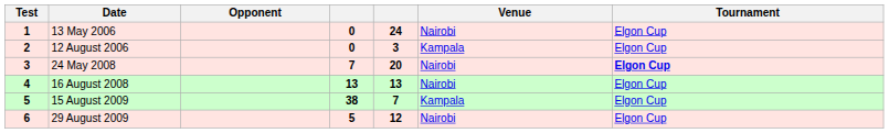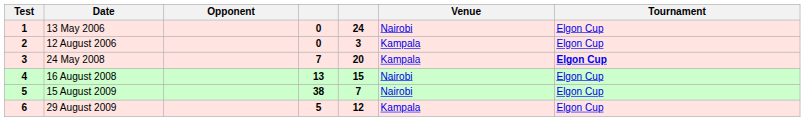24 May 2008 | Venue: Nairobi -> Kampala
16 August 2008 | column 5: 13 -> 15
15 August 2009 | Venue: Kampala -> Nairobi
29 August 2009 | Venue: Nairobi -> Kampala
